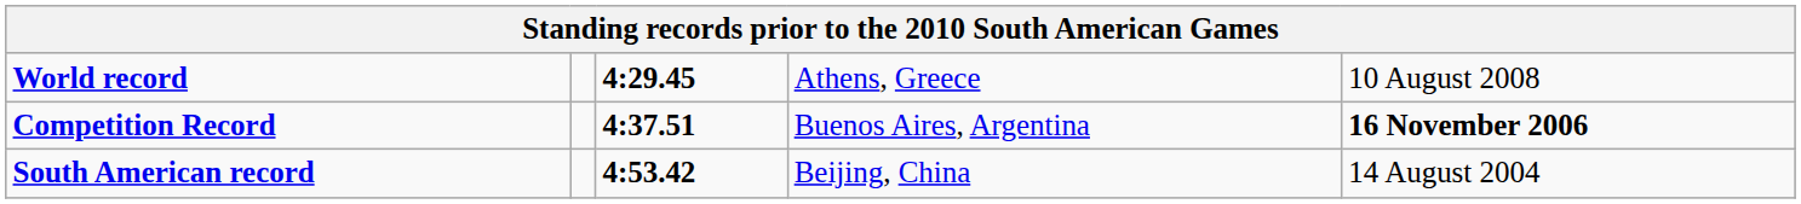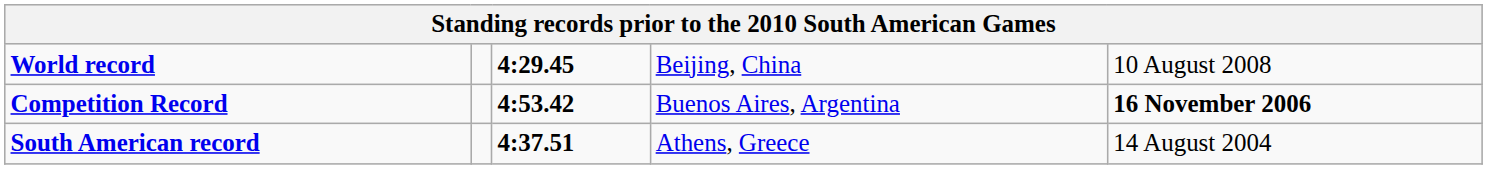World record | column 4: Athens, Greece -> Beijing, China
Competition Record | column 3: 4:37.51 -> 4:53.42
South American record | column 3: 4:53.42 -> 4:37.51
South American record | column 4: Beijing, China -> Athens, Greece
